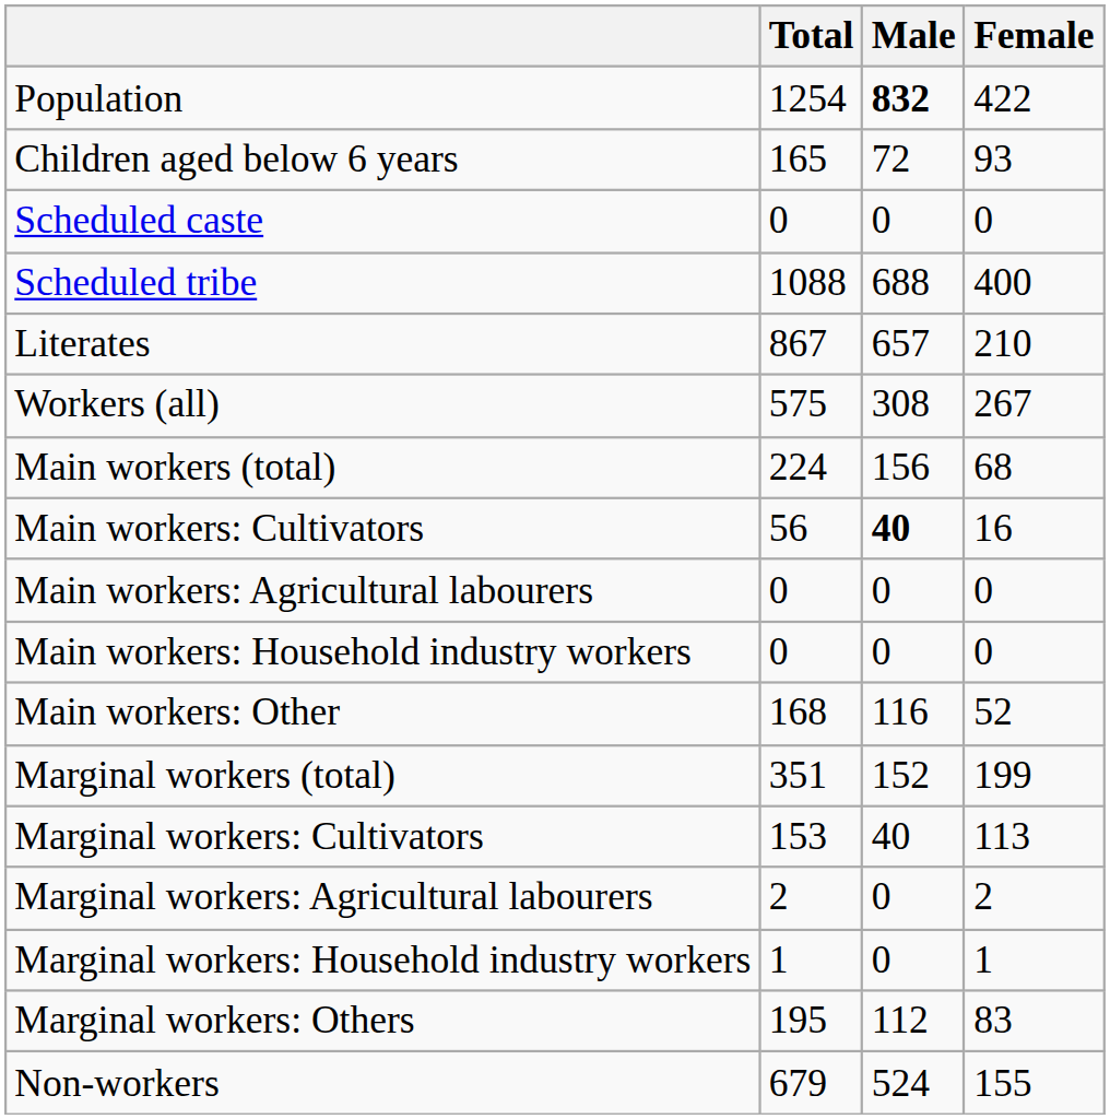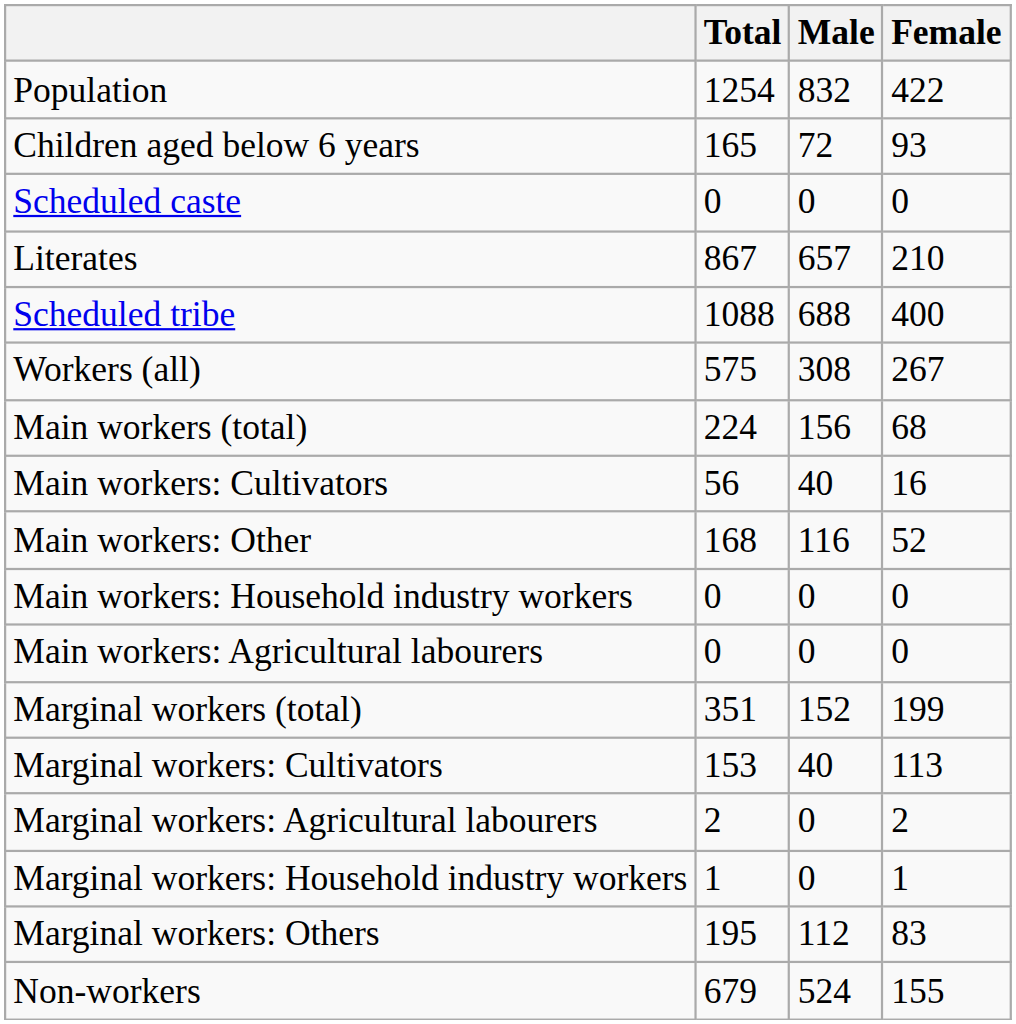Population | Male: bold -> normal
rows swapped: Scheduled tribe <-> Literates
Main workers: Cultivators | Male: bold -> normal
rows swapped: Main workers: Agricultural labourers <-> Main workers: Other
